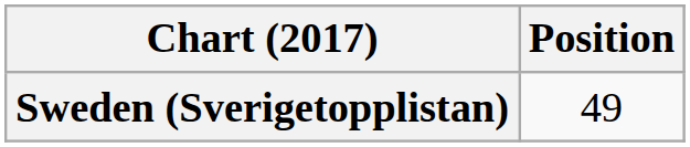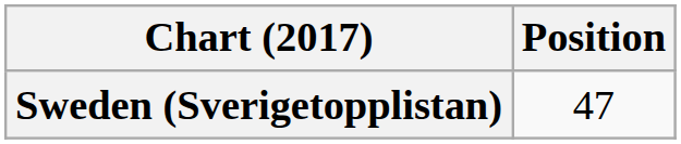Sweden (Sverigetopplistan) | Position: 49 -> 47
